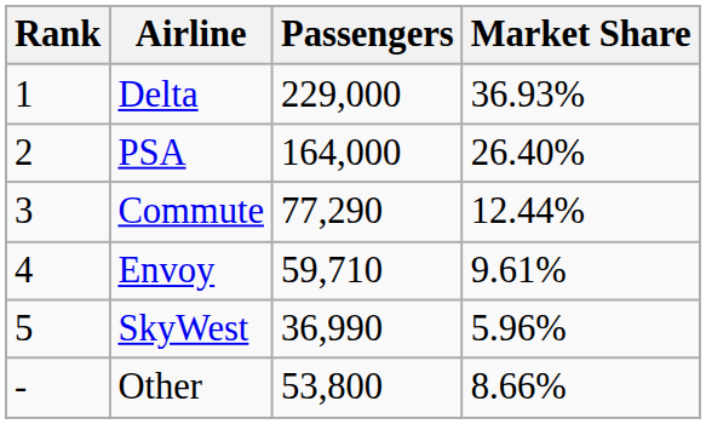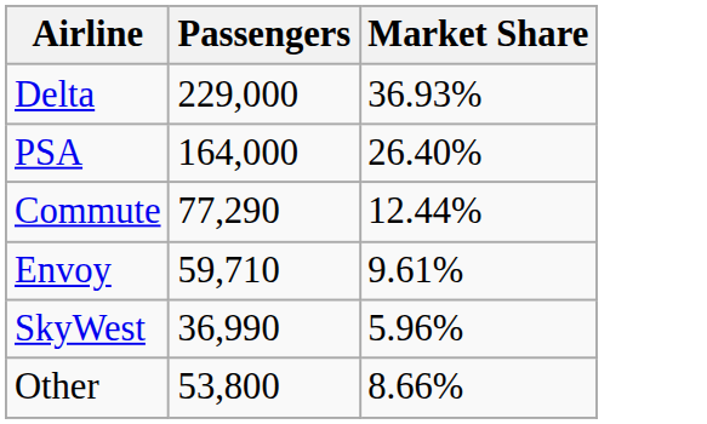- column: Rank | 1 | 2 | 3 | 4 | 5 | -
